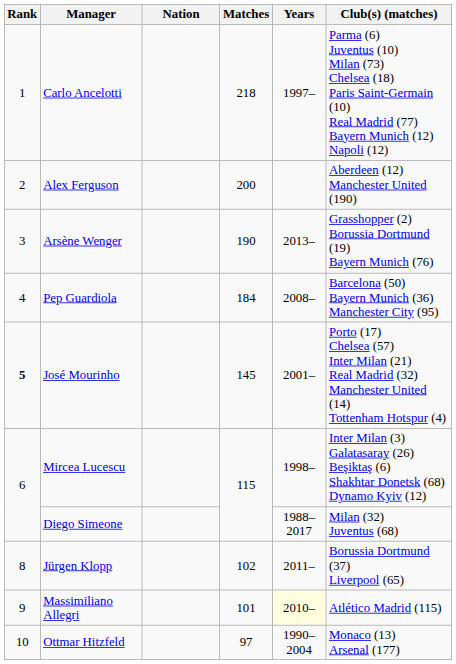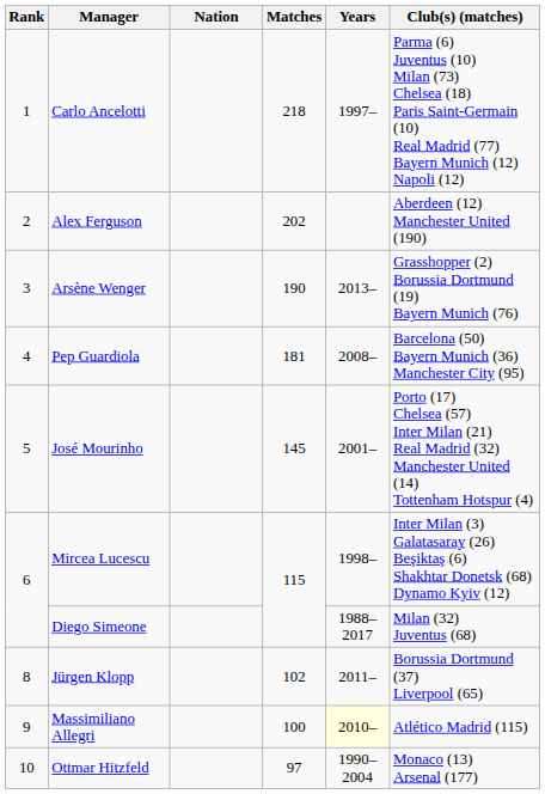Alex Ferguson | Matches: 200 -> 202
Pep Guardiola | Matches: 184 -> 181
José Mourinho | Rank: bold -> normal
Massimiliano Allegri | Matches: 101 -> 100
